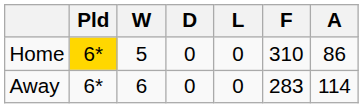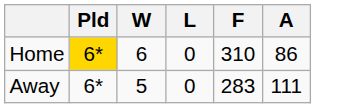- column: D | 0 | 0
Home | W: 5 -> 6
Away | W: 6 -> 5
Away | A: 114 -> 111
